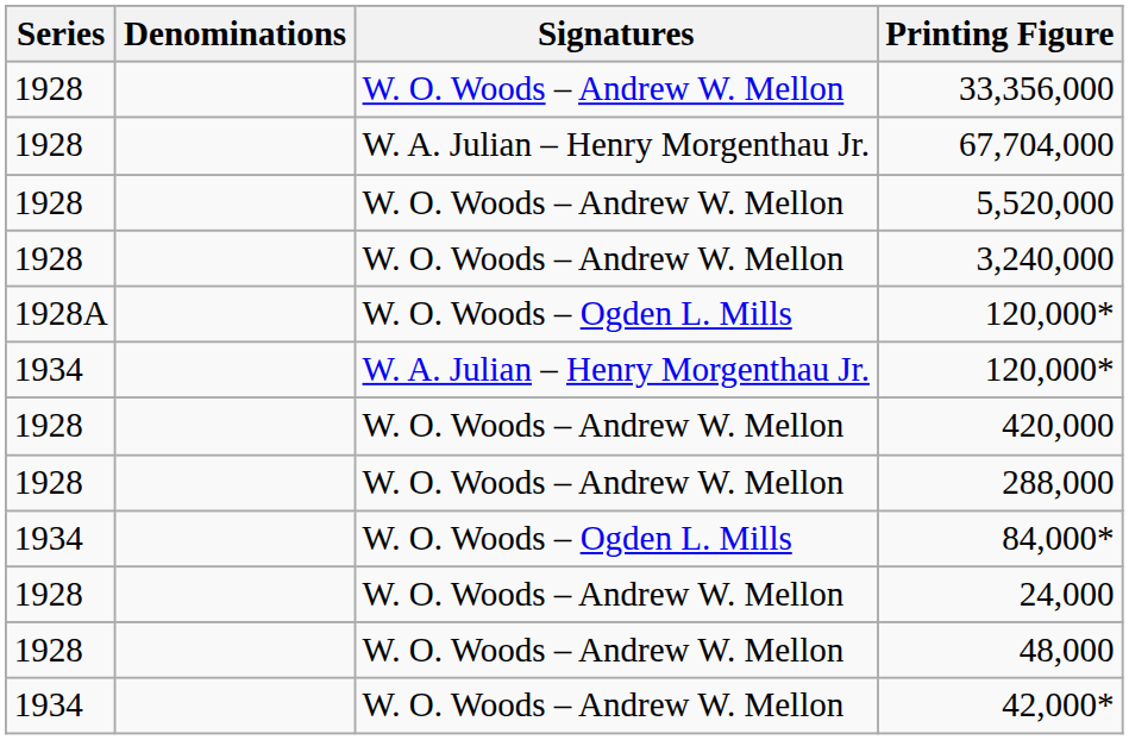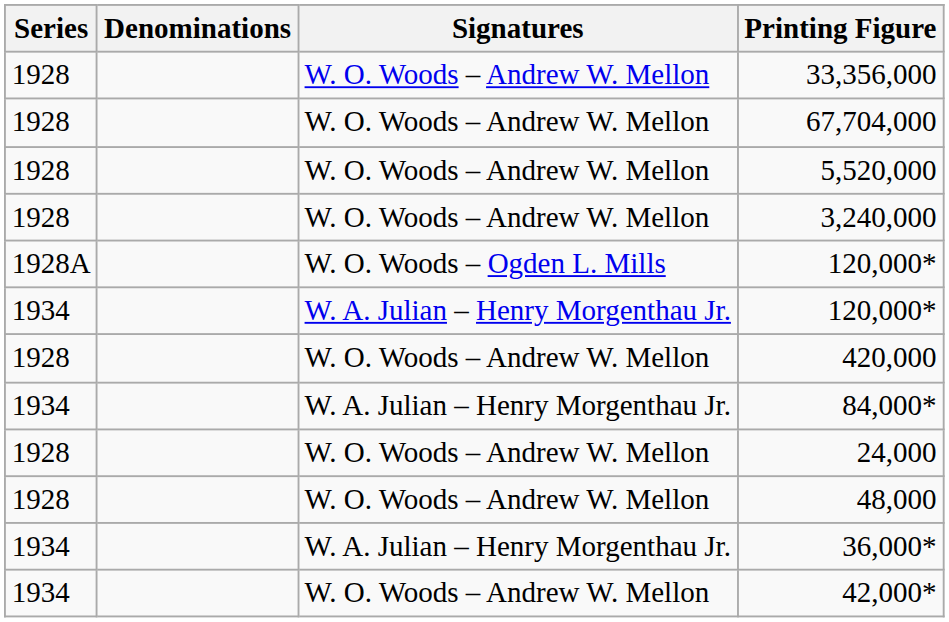67,704,000 | Signatures: W. A. Julian – Henry Morgenthau Jr. -> W. O. Woods – Andrew W. Mellon
- row: 1928 | W. O. Woods – Andrew W. Mellon | 288,000
84,000* | Signatures: W. O. Woods – Ogden L. Mills -> W. A. Julian – Henry Morgenthau Jr.
+ row: 1934 | W. A. Julian – Henry Morgenthau Jr. | 36,000*
